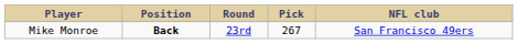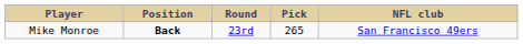Mike Monroe | Pick: 267 -> 265
